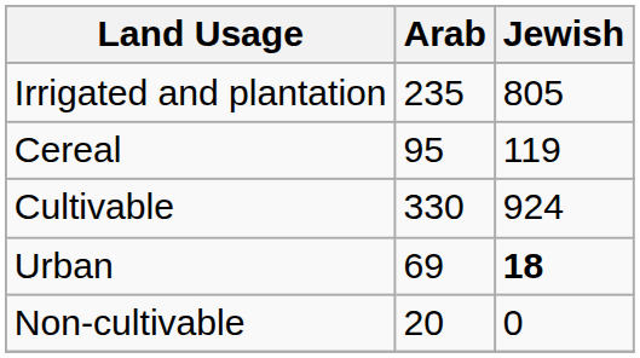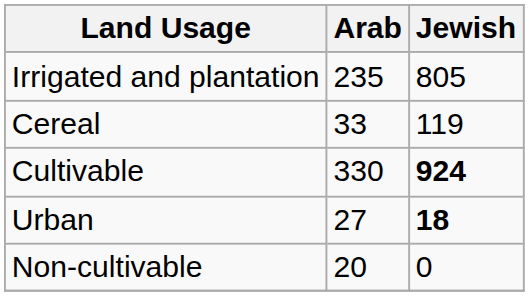Cereal | Arab: 95 -> 33
Cultivable | Jewish: normal -> bold
Urban | Arab: 69 -> 27
